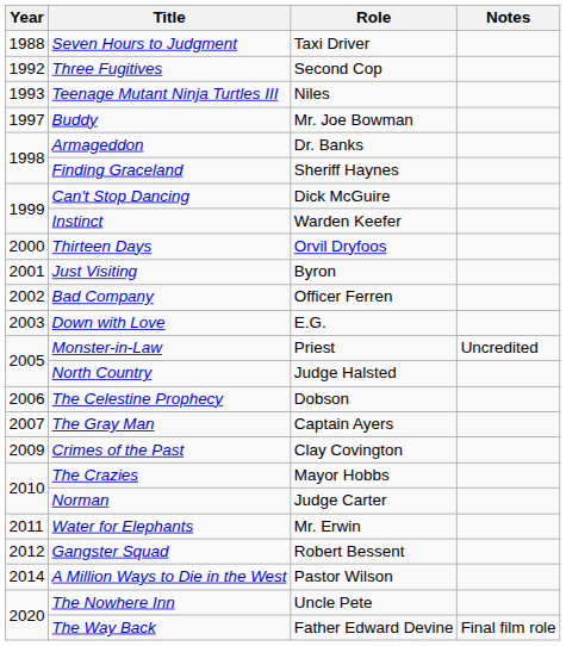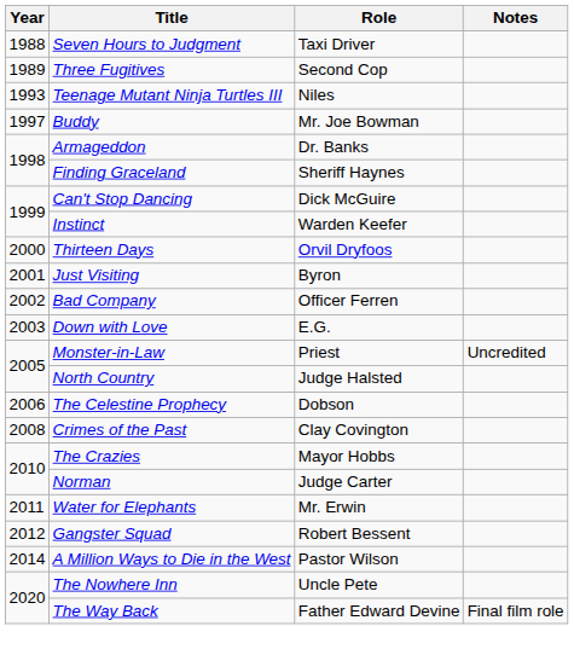Three Fugitives | Year: 1992 -> 1989
- row: 2007 | The Gray Man | Captain Ayers
Crimes of the Past | Year: 2009 -> 2008
